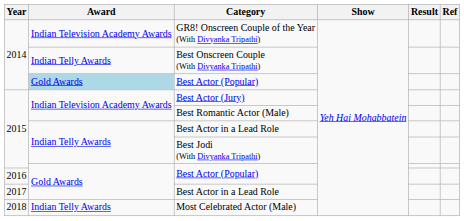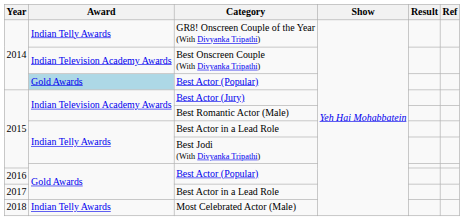GR8! Onscreen Couple of the Year (With Divyanka Tripathi) | Award: Indian Television Academy Awards -> Indian Telly Awards
Best Onscreen Couple (With Divyanka Tripathi) | Award: Indian Telly Awards -> Indian Television Academy Awards
